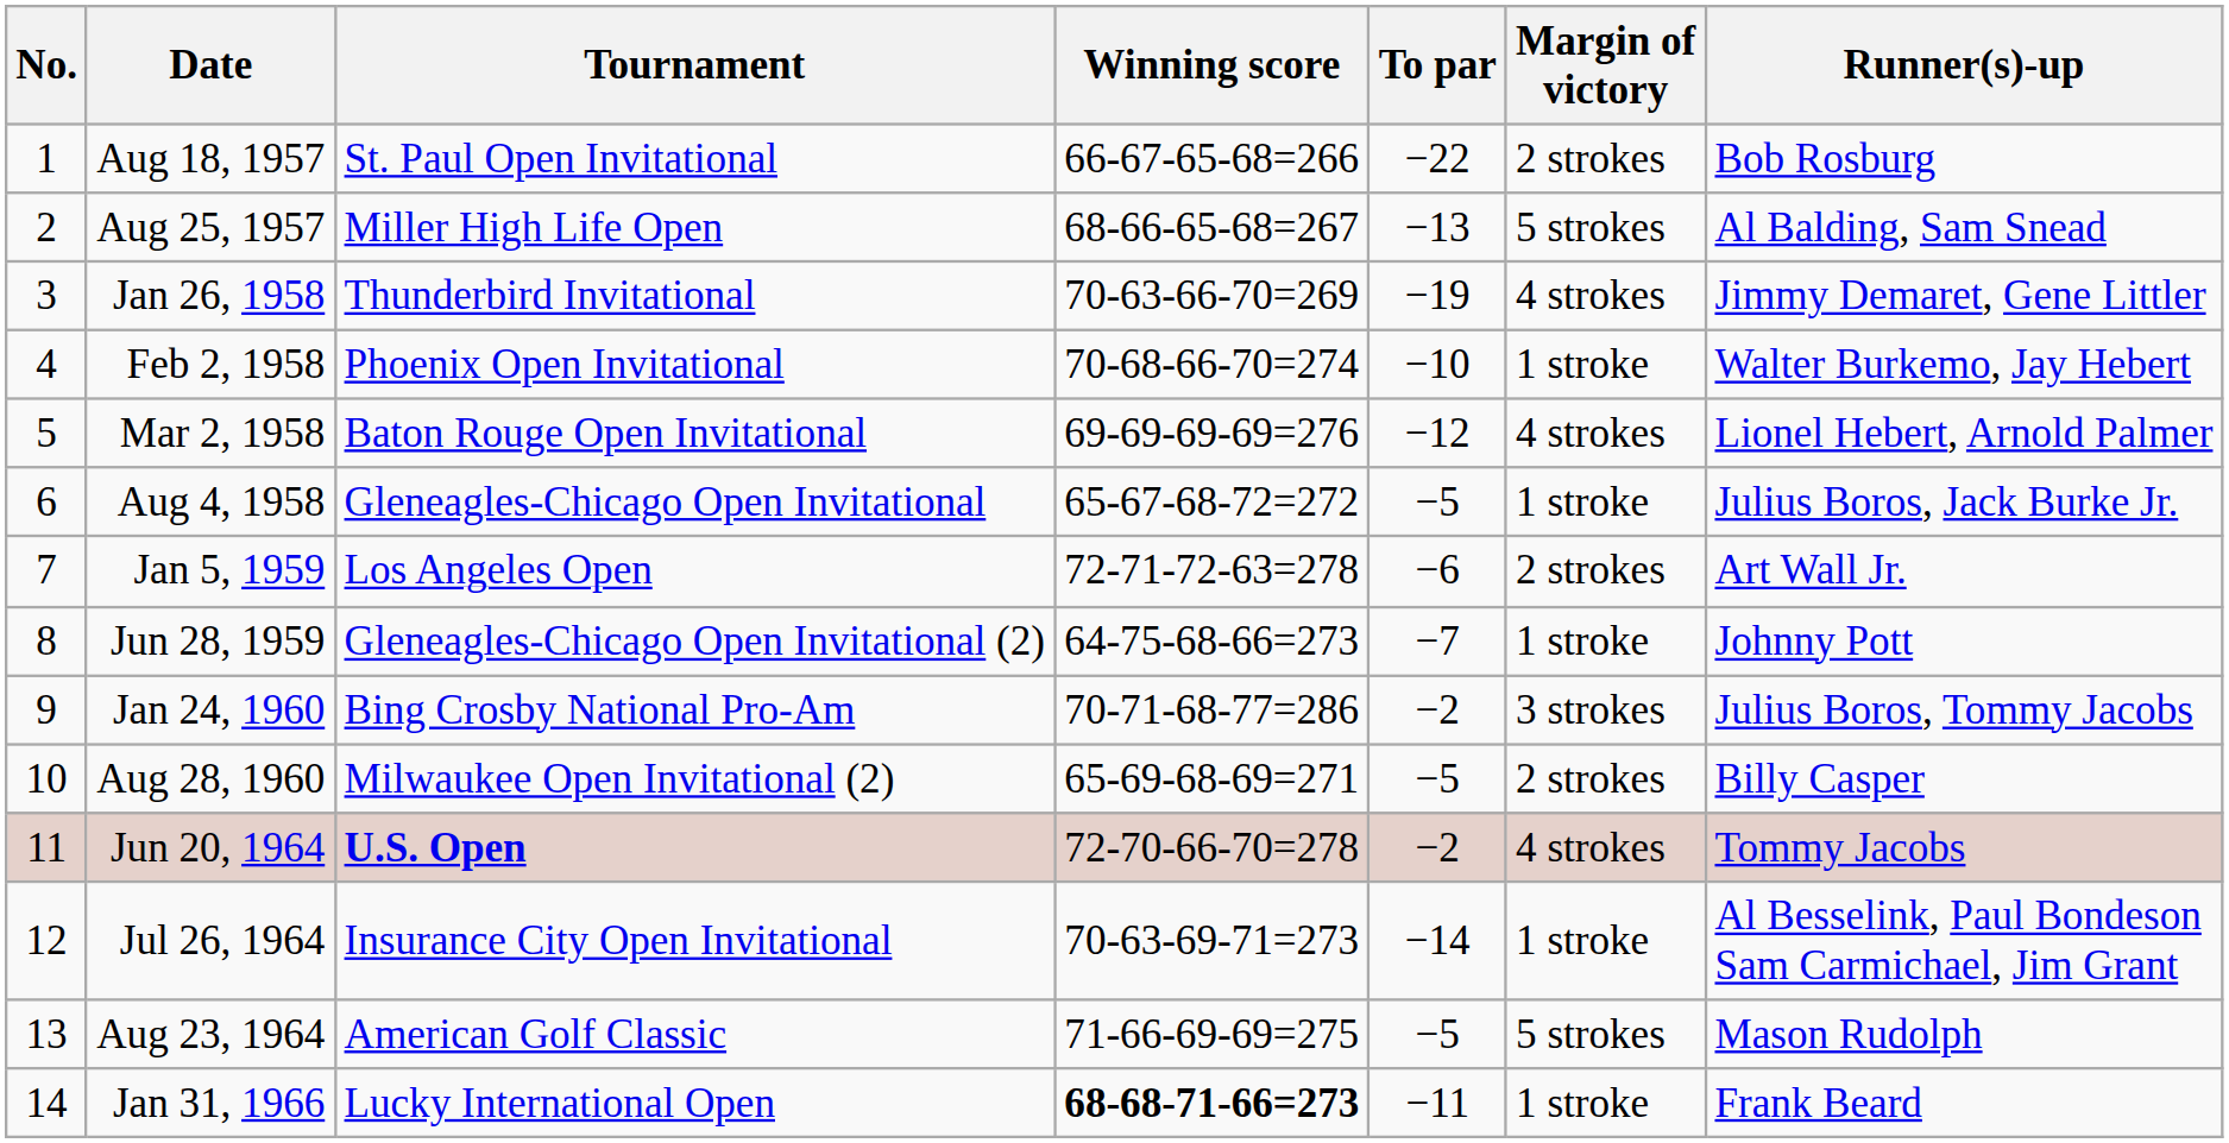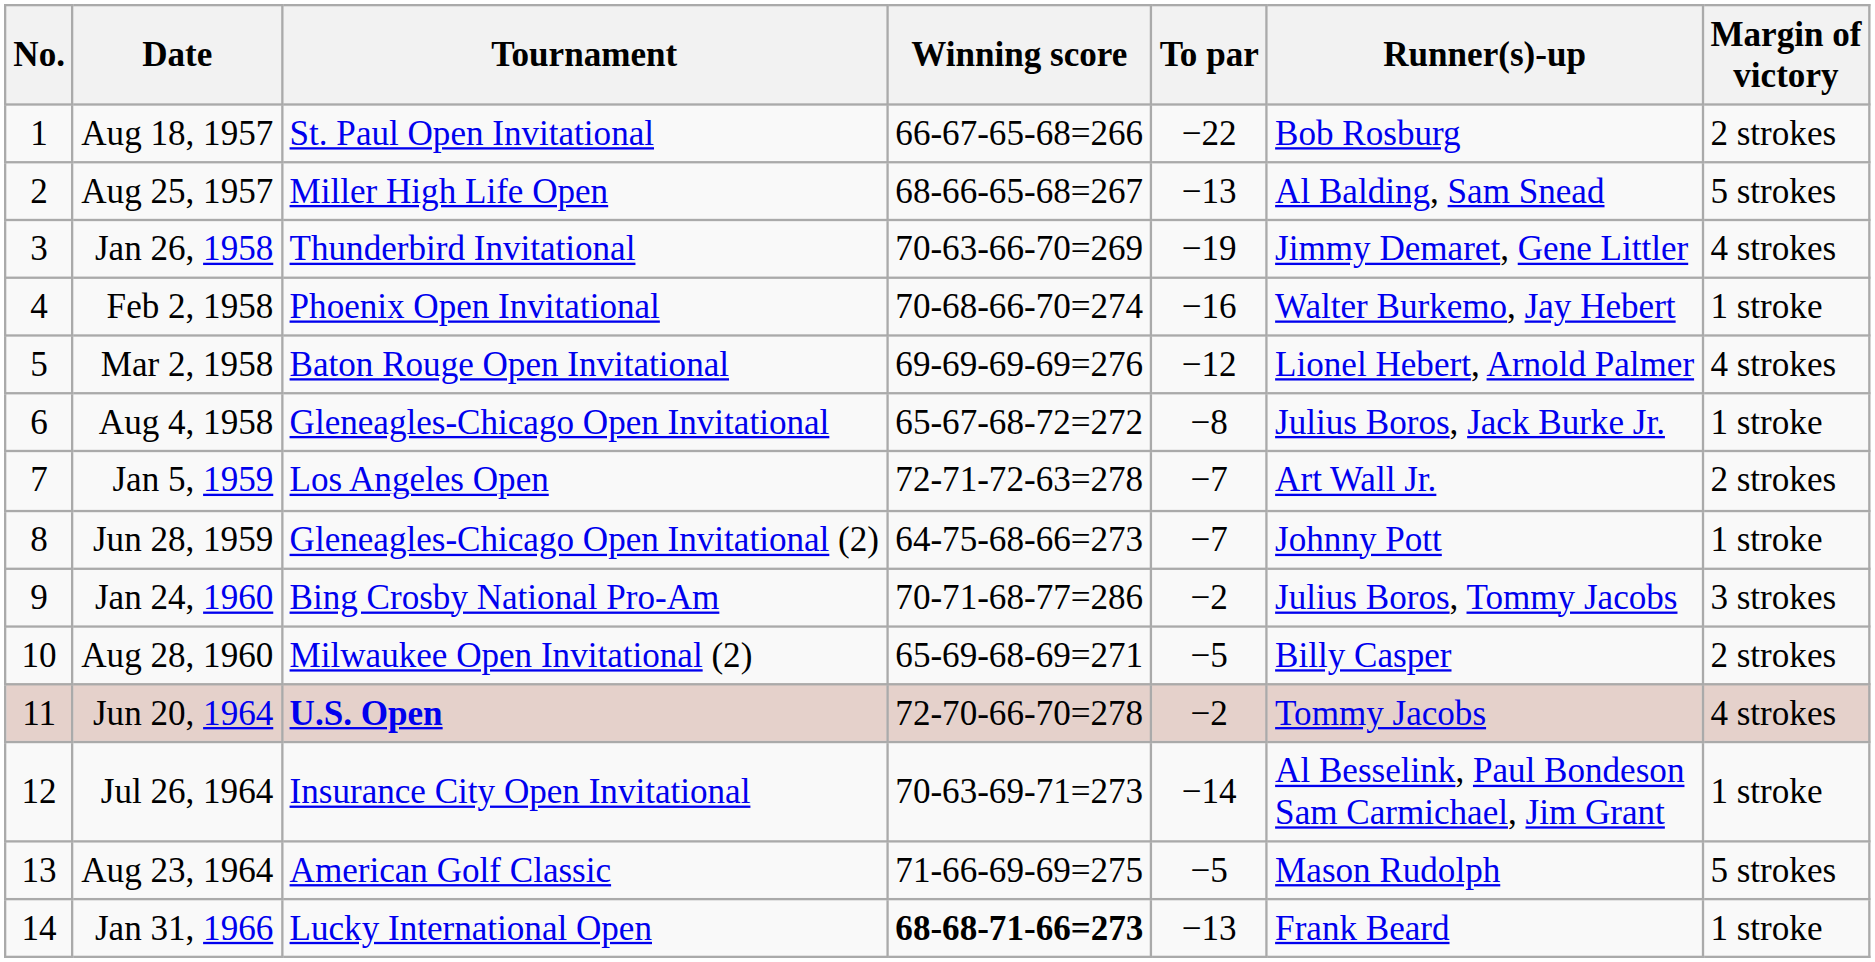columns swapped: Margin of victory <-> Runner(s)-up
Feb 2, 1958 | To par: −10 -> −16
Aug 4, 1958 | To par: −5 -> −8
Jan 5, 1959 | To par: −6 -> −7
Jan 31, 1966 | To par: −11 -> −13
